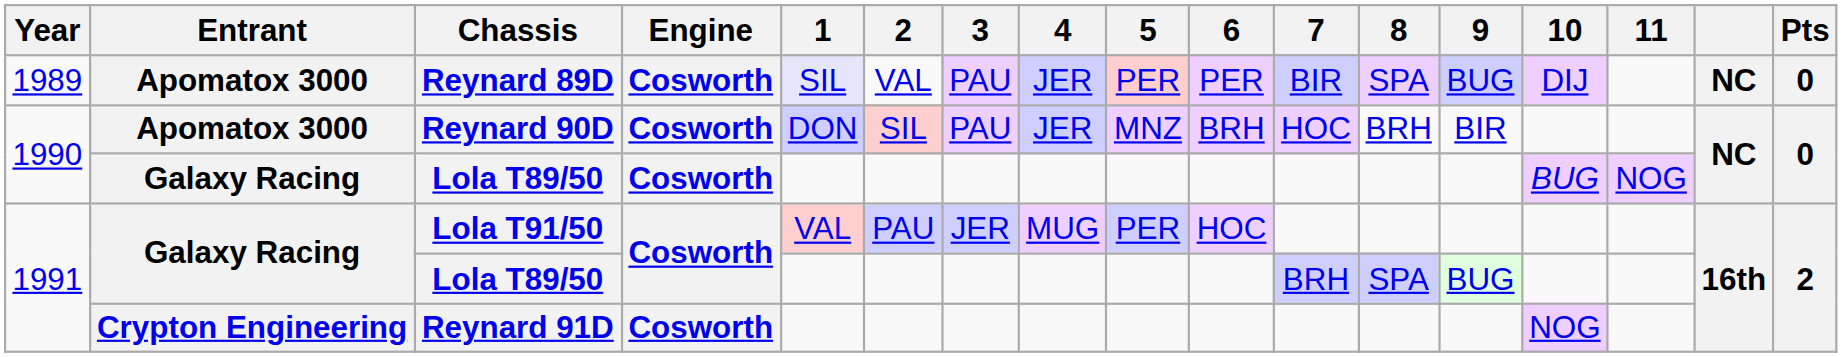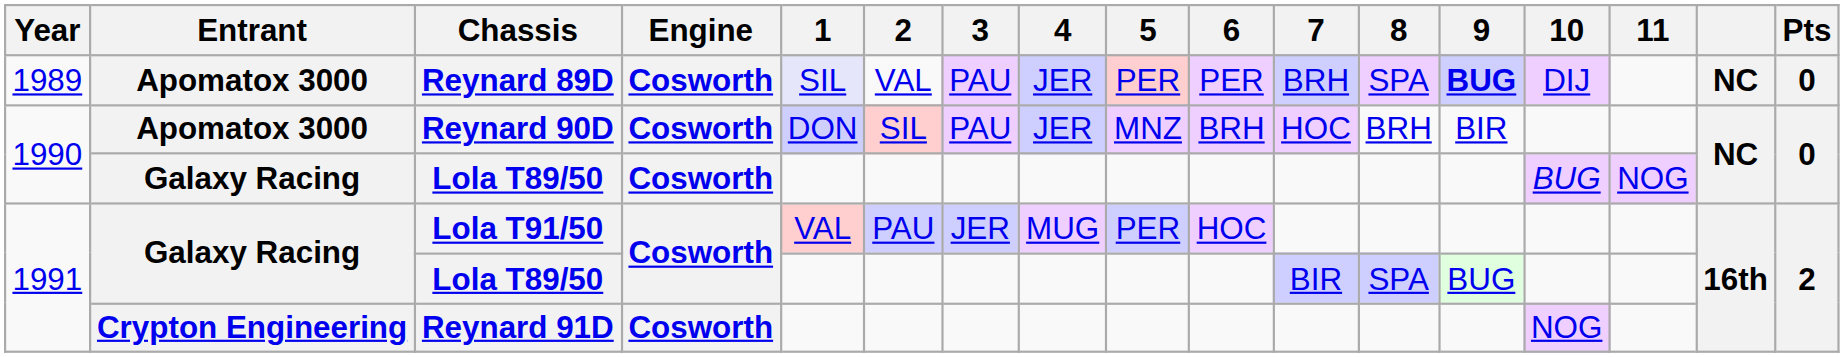Reynard 89D | 7: BIR -> BRH
Reynard 89D | 9: normal -> bold
1991 / Lola T89/50 | 7: BRH -> BIR
